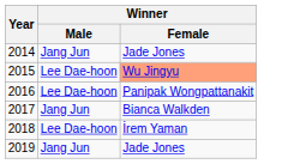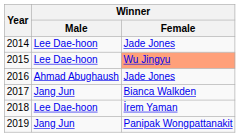2014 | Winner / Male: Jang Jun -> Lee Dae-hoon
2016 | Winner / Male: Lee Dae-hoon -> Ahmad Abughaush
2016 | Winner / Female: Panipak Wongpattanakit -> Jade Jones
2019 | Winner / Female: Jade Jones -> Panipak Wongpattanakit
